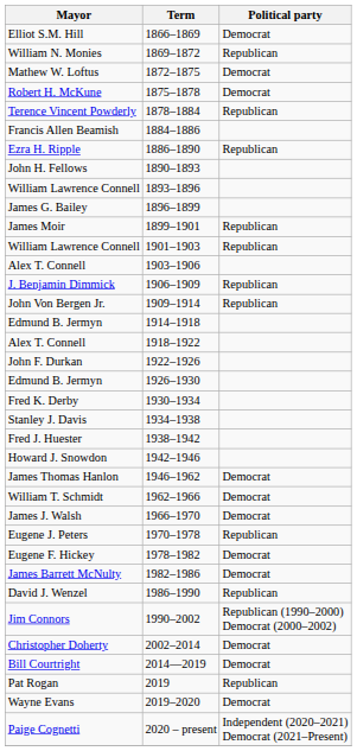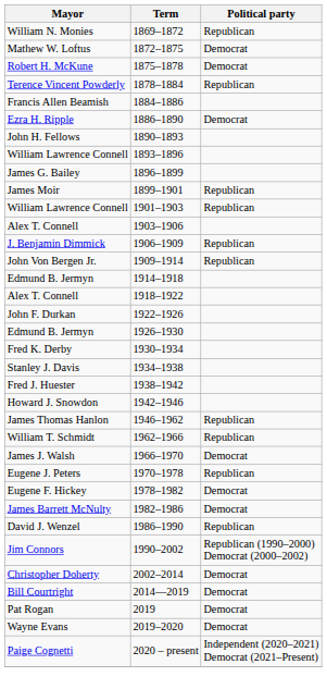- row: Elliot S.M. Hill | 1866–1869 | Democrat
Ezra H. Ripple | Political party: Republican -> Democrat
James Thomas Hanlon | Political party: Democrat -> Republican
William T. Schmidt | Political party: Democrat -> Republican
Pat Rogan | Political party: Republican -> Democrat
